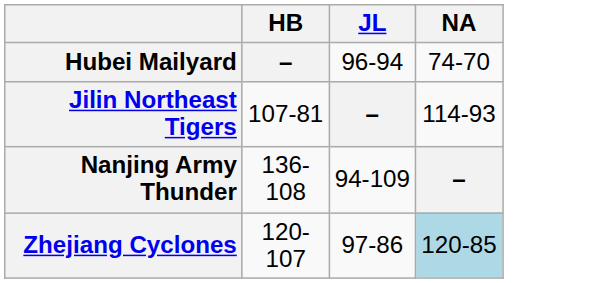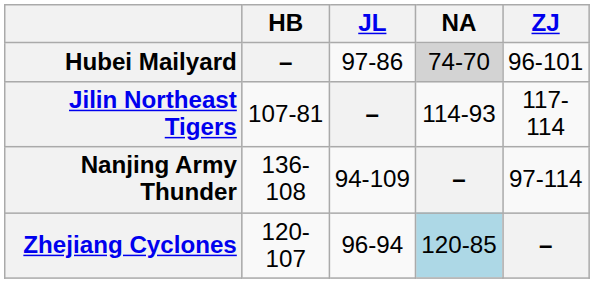+ column: ZJ | 96-101 | 117-114 | 97-114 | –
Hubei Mailyard | JL: 96-94 -> 97-86
Hubei Mailyard | NA: no background -> lightgrey background
Zhejiang Cyclones | JL: 97-86 -> 96-94
